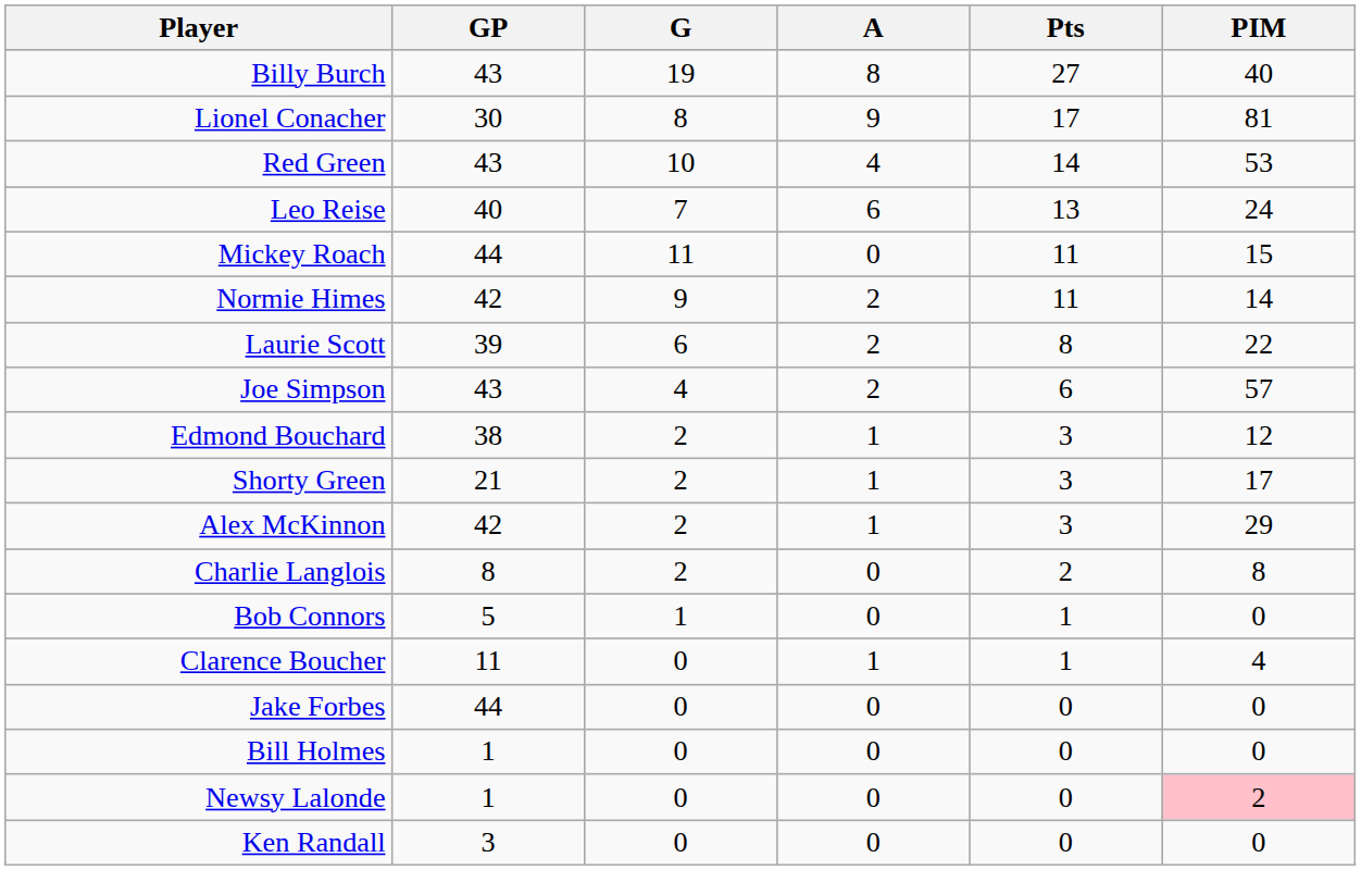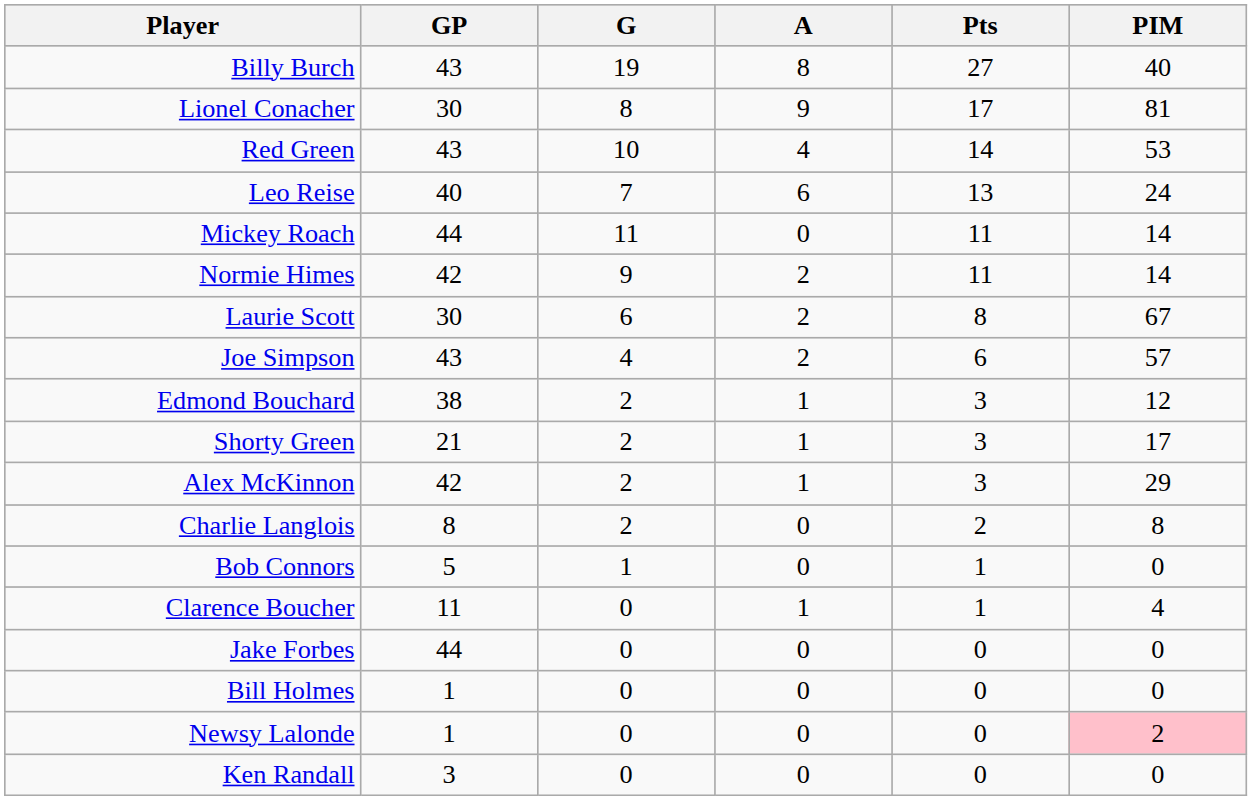Mickey Roach | PIM: 15 -> 14
Laurie Scott | GP: 39 -> 30
Laurie Scott | PIM: 22 -> 67
